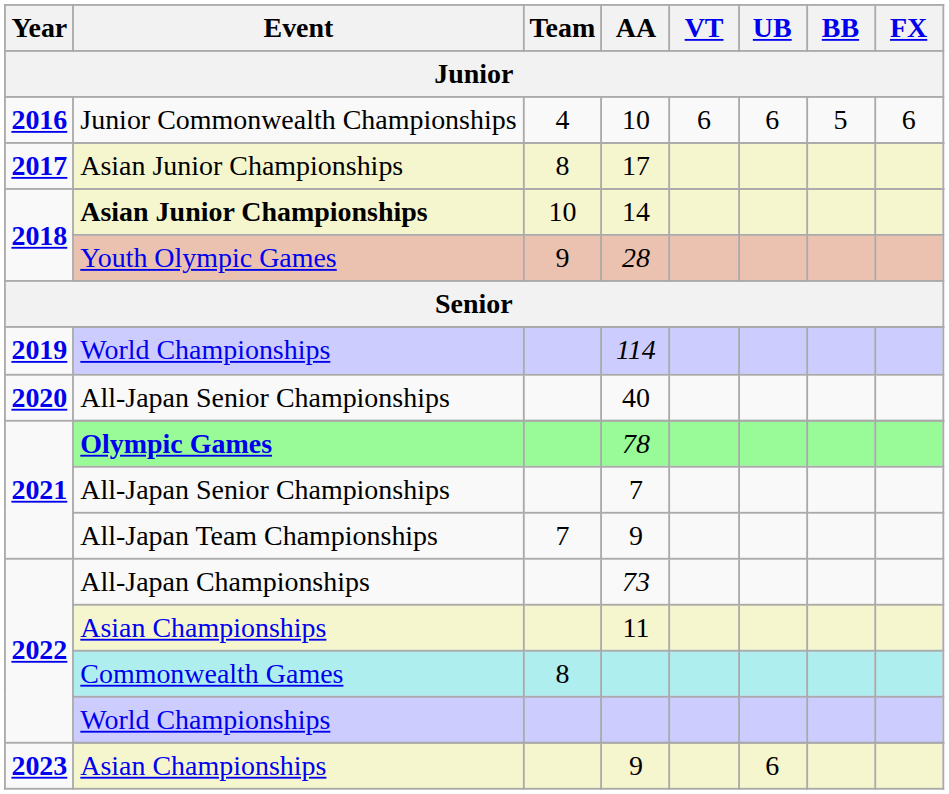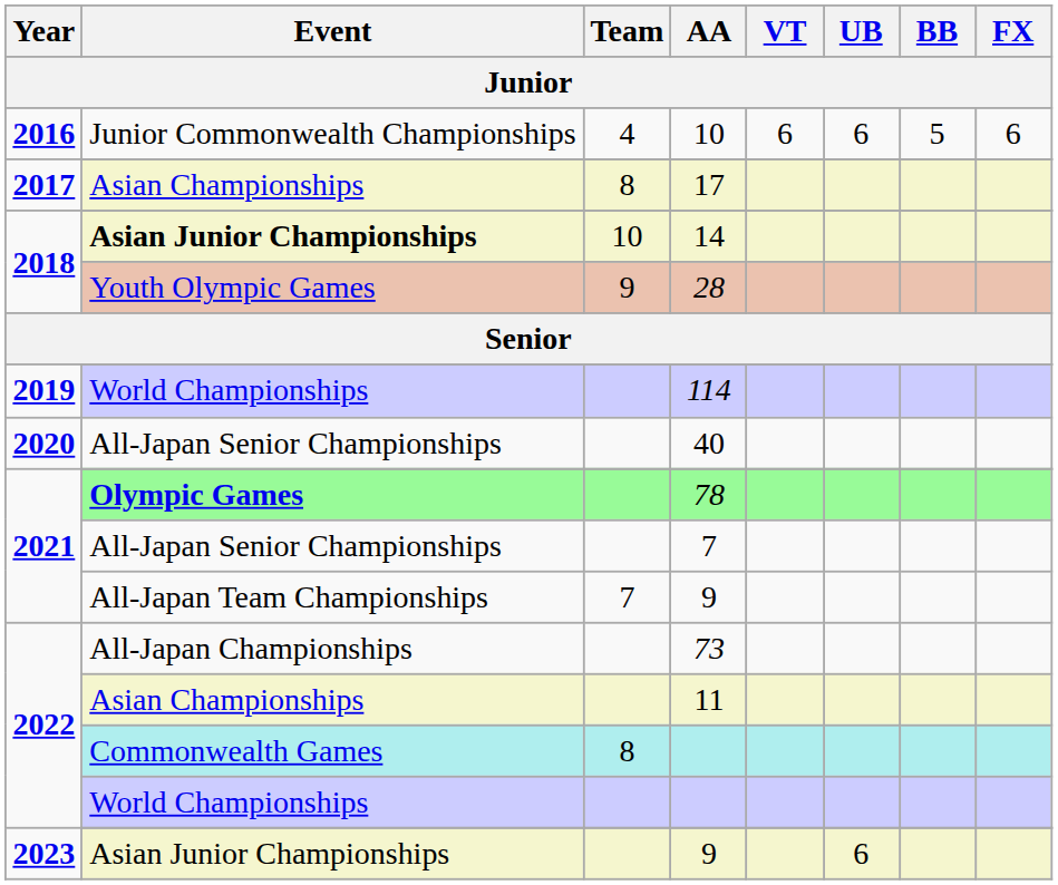17 | Event: Asian Junior Championships -> Asian Championships
2023 / 9 | Event: Asian Championships -> Asian Junior Championships
